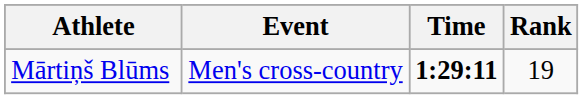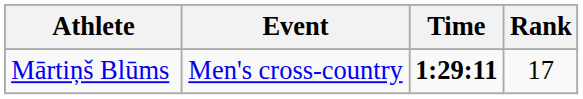Mārtiņš Blūms | Rank: 19 -> 17
